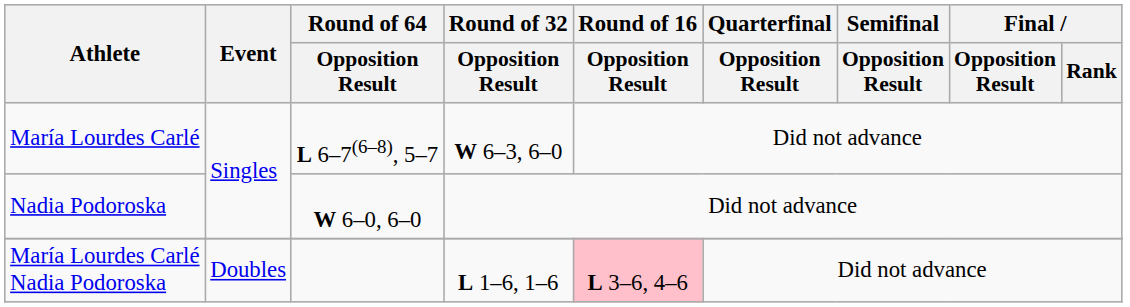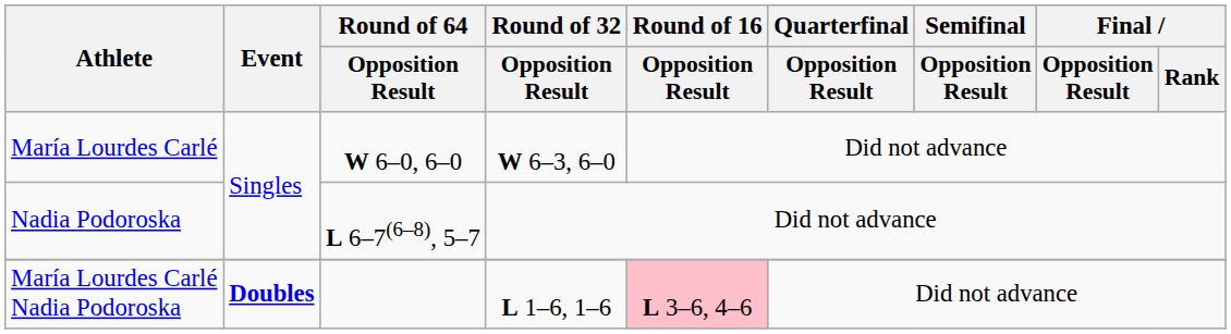María Lourdes Carlé | Round of 64 / Opposition Result: L 6–7(6–8), 5–7 -> W 6–0, 6–0
Nadia Podoroska | Round of 64 / Opposition Result: W 6–0, 6–0 -> L 6–7(6–8), 5–7
María Lourdes Carlé Nadia Podoroska | Event: normal -> bold
